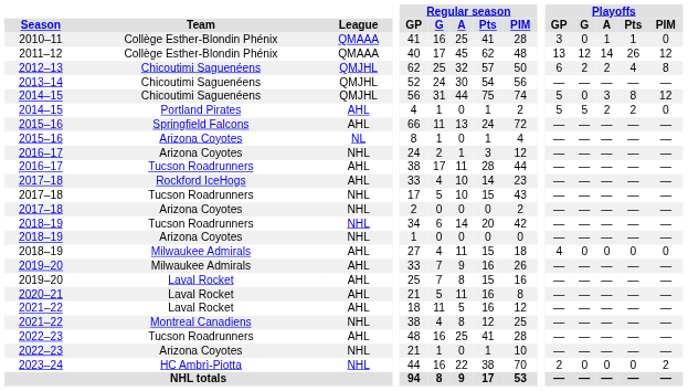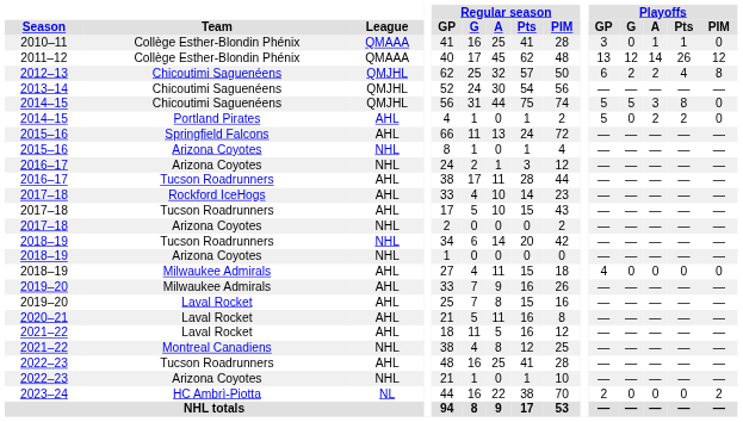2014–15 / Chicoutimi Saguenéens | Playoffs / G: 0 -> 5
2014–15 / Chicoutimi Saguenéens | Playoffs / PIM: 12 -> 0
2014–15 / Portland Pirates | Playoffs / G: 5 -> 0
2015–16 / Arizona Coyotes | League: NL -> NHL
2017–18 / Tucson Roadrunners | League: NHL -> AHL
2023–24 | League: NHL -> NL
